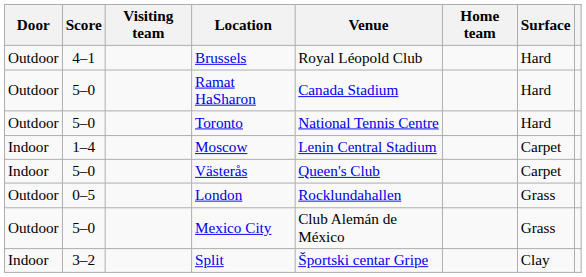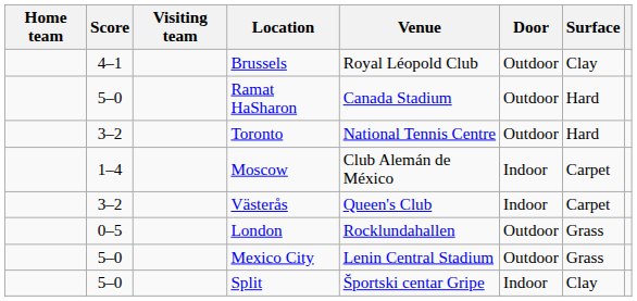columns swapped: Home team <-> Door
Brussels | Surface: Hard -> Clay
Toronto | Score: 5–0 -> 3–2
Moscow | Venue: Lenin Central Stadium -> Club Alemán de México
Västerås | Score: 5–0 -> 3–2
Mexico City | Venue: Club Alemán de México -> Lenin Central Stadium
Split | Score: 3–2 -> 5–0
